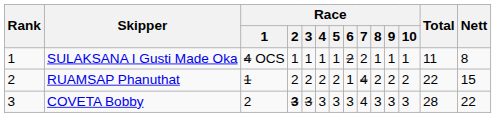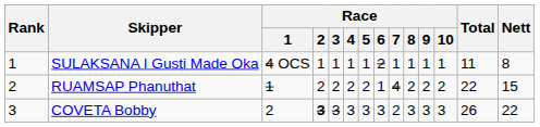SULAKSANA I Gusti Made Oka | Race / 7: 2 -> 1
COVETA Bobby | Race / 7: 4 -> 2
COVETA Bobby | Total: 28 -> 26
